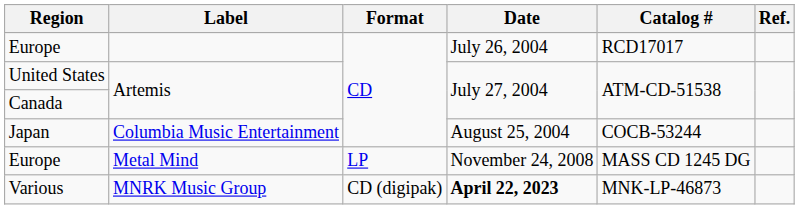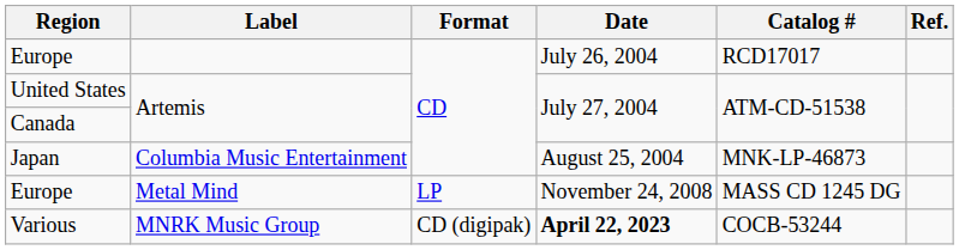Japan | Catalog #: COCB-53244 -> MNK-LP-46873
Various | Catalog #: MNK-LP-46873 -> COCB-53244
